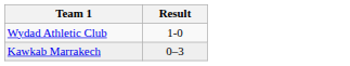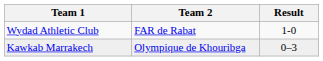+ column: Team 2 | FAR de Rabat | Olympique de Khouribga
